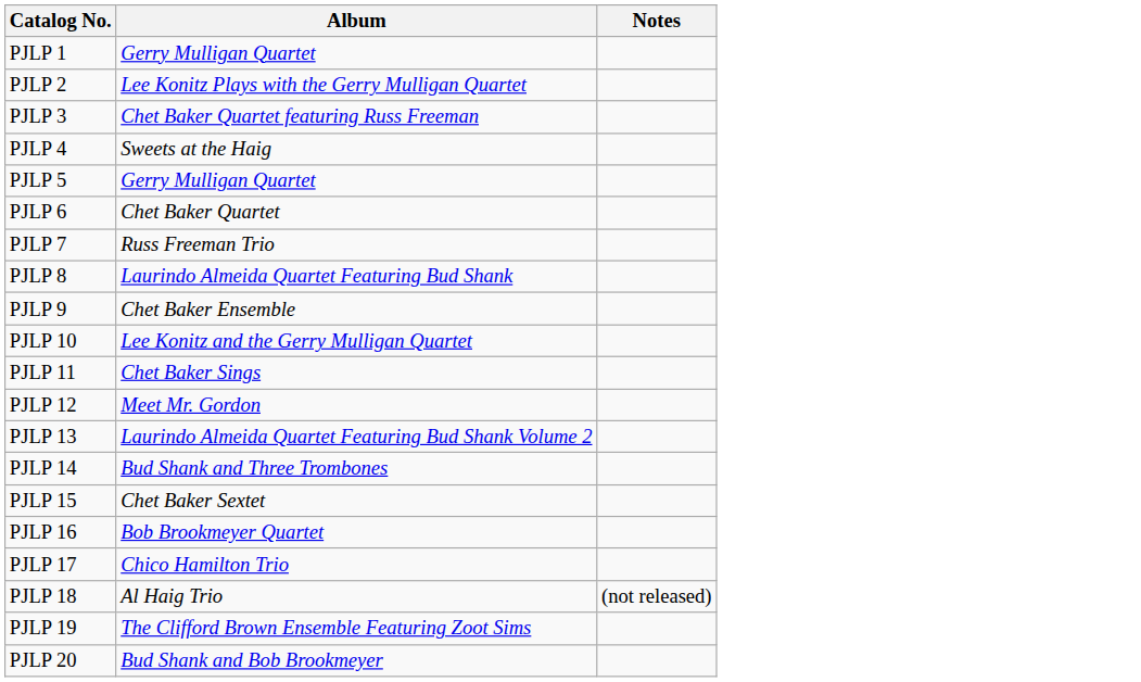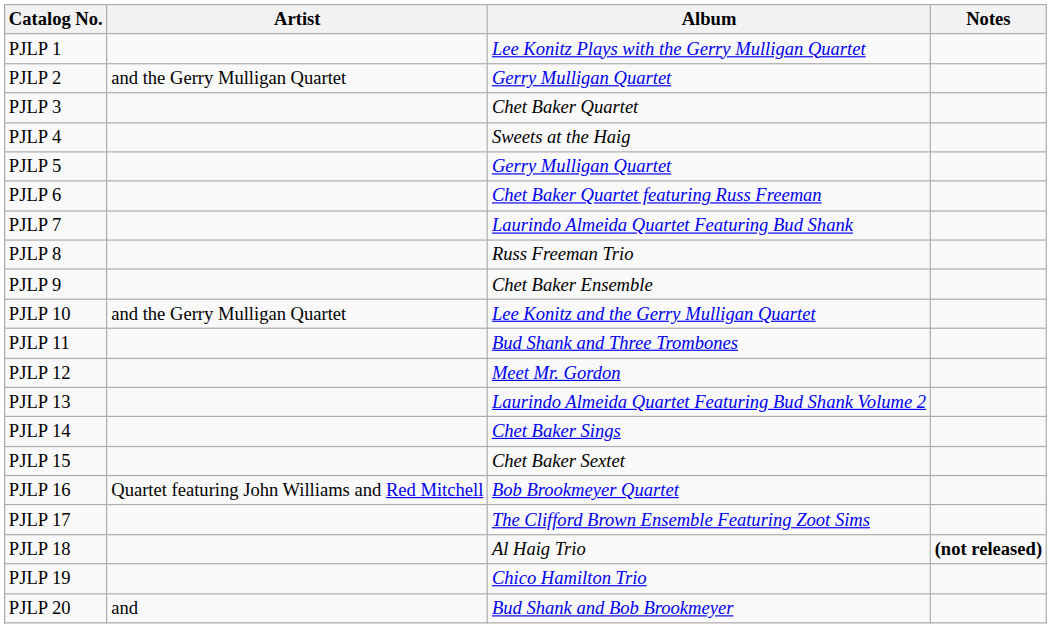+ column: Artist | and the Gerry Mulligan Quartet | and the Gerry Mulligan Quartet | Quartet featuring John Williams and Red Mitchell | and
PJLP 1 | Album: Gerry Mulligan Quartet -> Lee Konitz Plays with the Gerry Mulligan Quartet
PJLP 2 | Album: Lee Konitz Plays with the Gerry Mulligan Quartet -> Gerry Mulligan Quartet
PJLP 3 | Album: Chet Baker Quartet featuring Russ Freeman -> Chet Baker Quartet
PJLP 6 | Album: Chet Baker Quartet -> Chet Baker Quartet featuring Russ Freeman
PJLP 7 | Album: Russ Freeman Trio -> Laurindo Almeida Quartet Featuring Bud Shank
PJLP 8 | Album: Laurindo Almeida Quartet Featuring Bud Shank -> Russ Freeman Trio
PJLP 11 | Album: Chet Baker Sings -> Bud Shank and Three Trombones
PJLP 14 | Album: Bud Shank and Three Trombones -> Chet Baker Sings
PJLP 17 | Album: Chico Hamilton Trio -> The Clifford Brown Ensemble Featuring Zoot Sims
PJLP 18 | Notes: normal -> bold
PJLP 19 | Album: The Clifford Brown Ensemble Featuring Zoot Sims -> Chico Hamilton Trio
